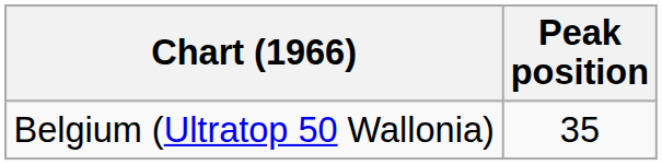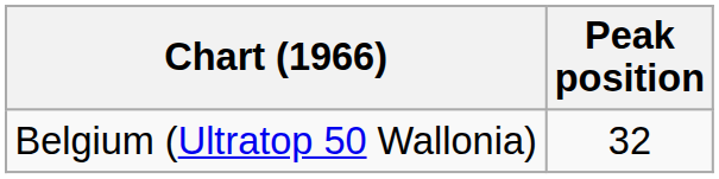Belgium (Ultratop 50 Wallonia) | Peak position: 35 -> 32
